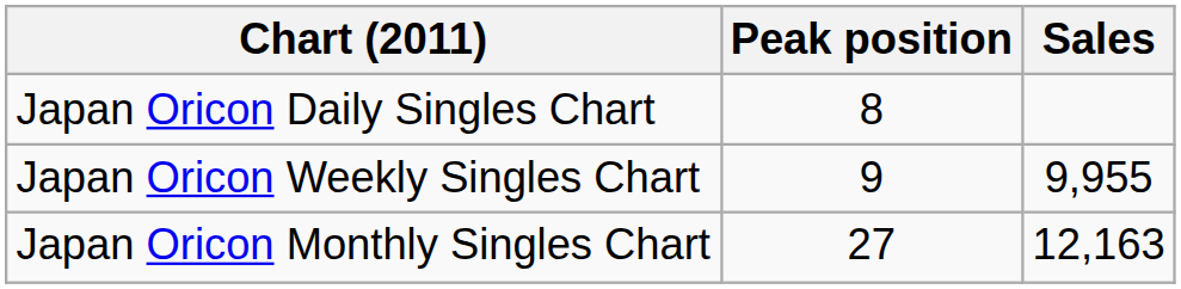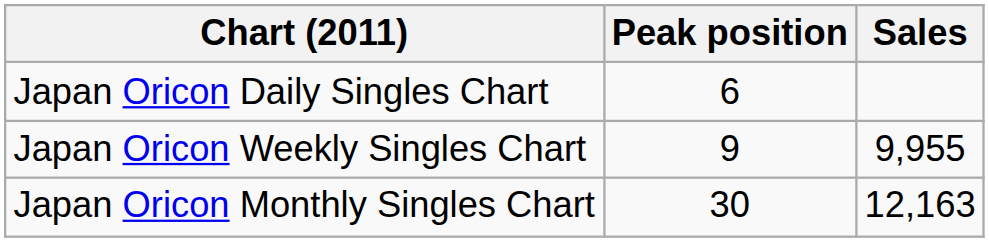Japan Oricon Daily Singles Chart | Peak position: 8 -> 6
Japan Oricon Monthly Singles Chart | Peak position: 27 -> 30
